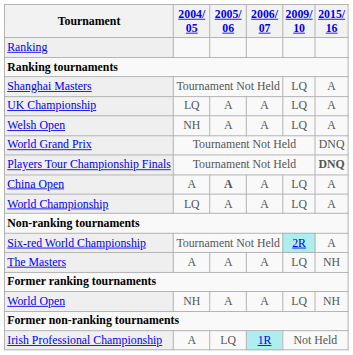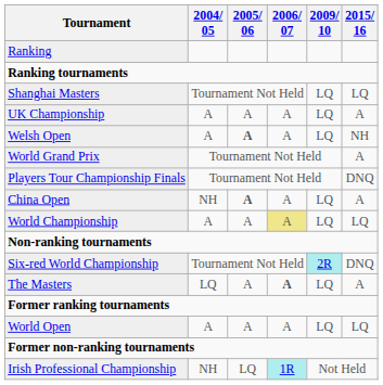Shanghai Masters | 2015/ 16: A -> LQ
UK Championship | 2004/ 05: LQ -> A
Welsh Open | 2004/ 05: NH -> A
Welsh Open | 2005/ 06: normal -> bold
Welsh Open | 2015/ 16: A -> NH
World Grand Prix | 2015/ 16: DNQ -> A
Players Tour Championship Finals | 2015/ 16: bold -> normal
China Open | 2004/ 05: A -> NH
World Championship | 2004/ 05: LQ -> A
World Championship | 2006/ 07: no background -> khaki background
World Championship | 2015/ 16: A -> LQ
Six-red World Championship | 2015/ 16: A -> DNQ
The Masters | 2004/ 05: A -> LQ
The Masters | 2006/ 07: normal -> bold
The Masters | 2015/ 16: NH -> A
World Open | 2004/ 05: NH -> A
World Open | 2015/ 16: NH -> LQ
Irish Professional Championship | 2004/ 05: A -> NH
